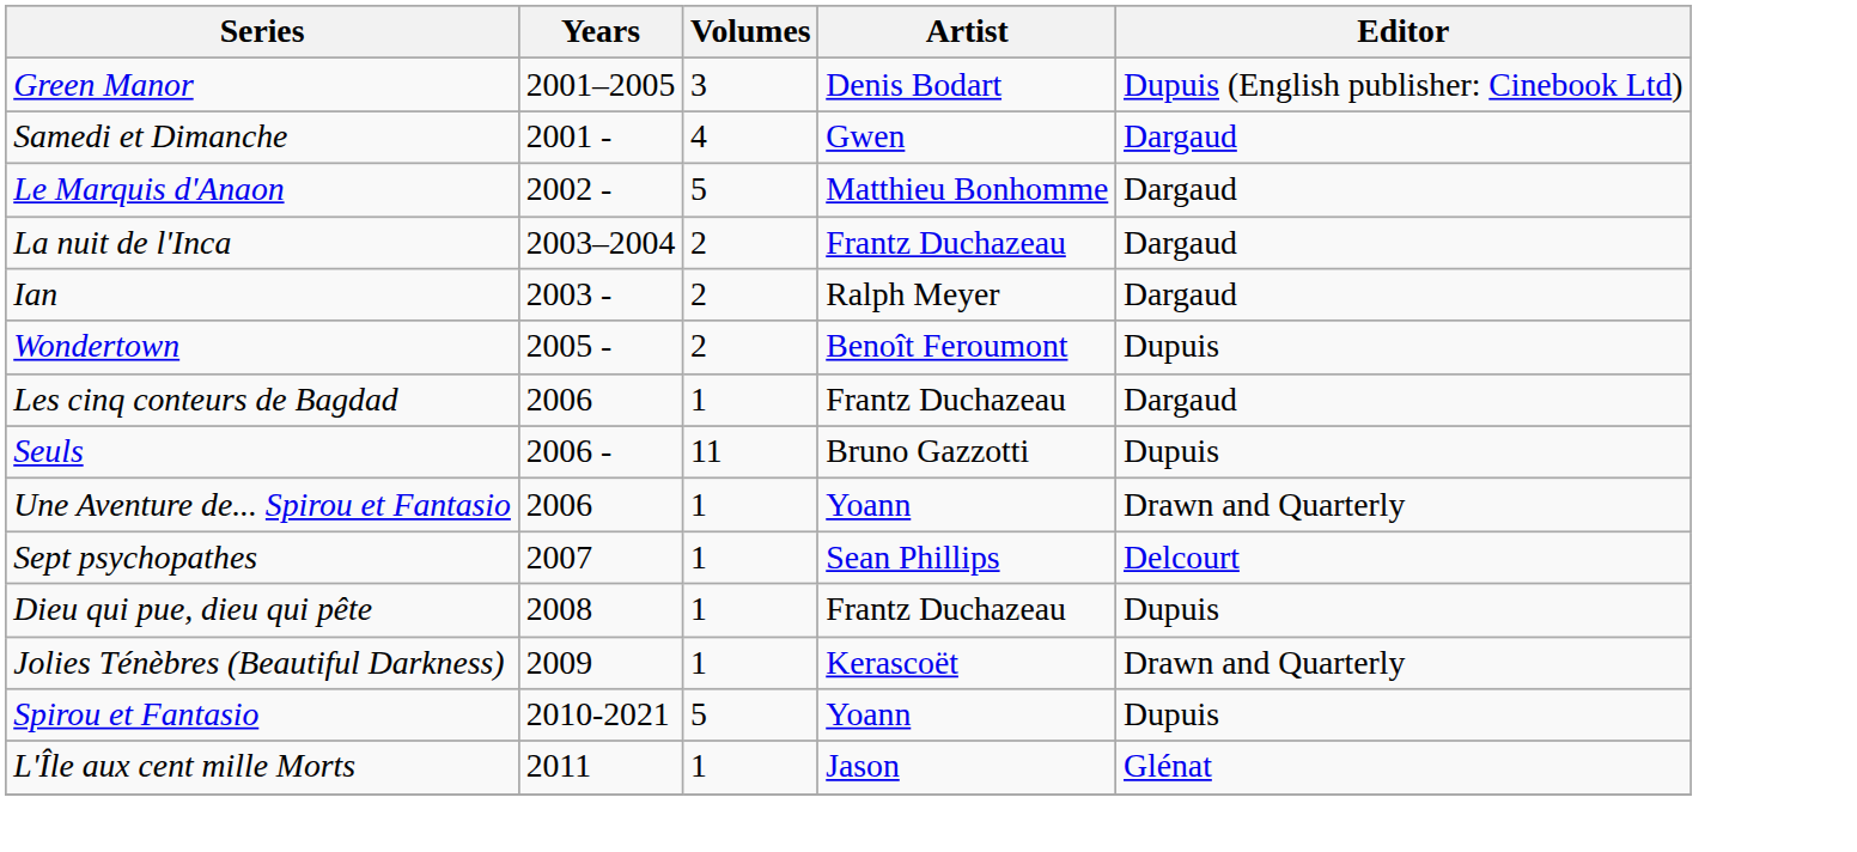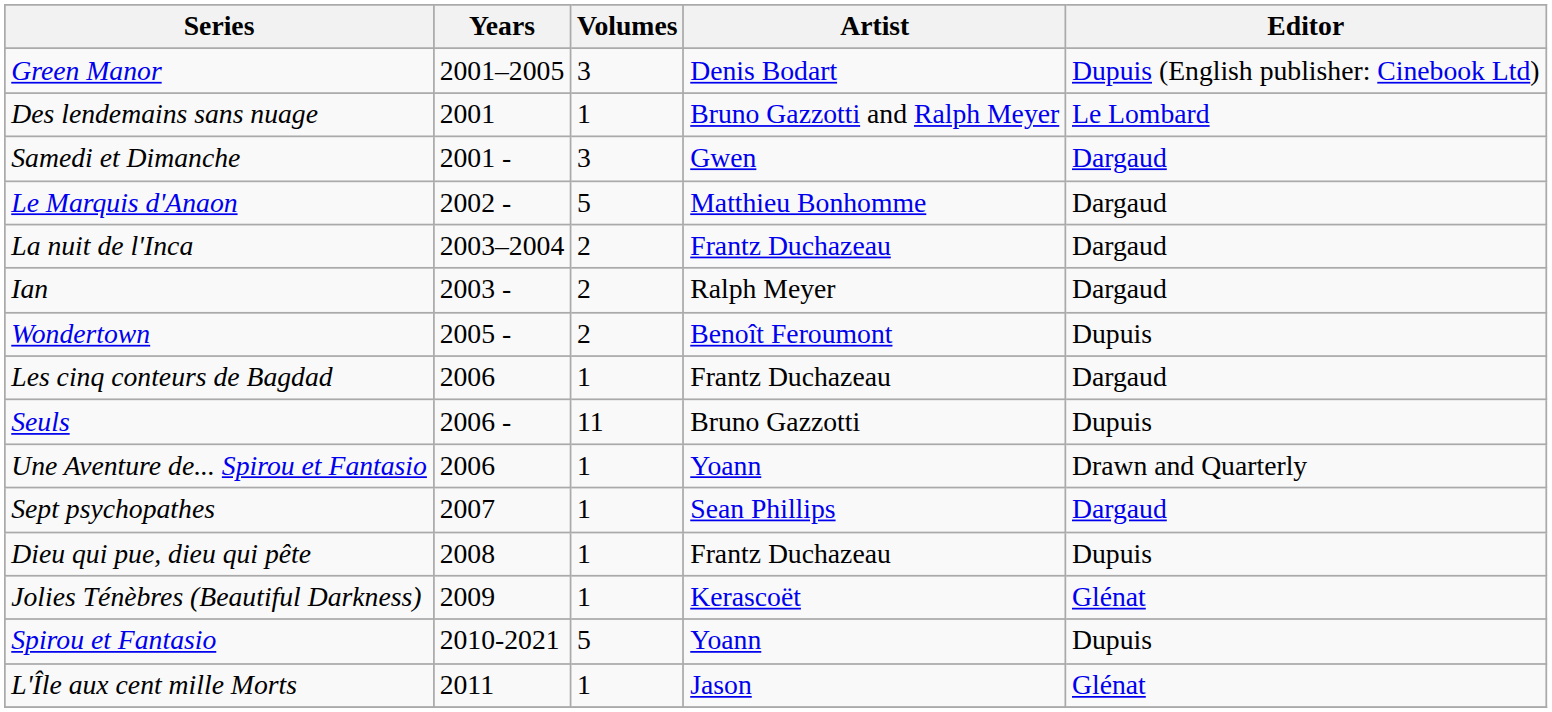+ row: Des lendemains sans nuage | 2001 | 1 | Bruno Gazzotti and Ralph Meyer | Le Lombard
Samedi et Dimanche | Volumes: 4 -> 3
Sept psychopathes | Editor: Delcourt -> Dargaud
Jolies Ténèbres (Beautiful Darkness) | Editor: Drawn and Quarterly -> Glénat
